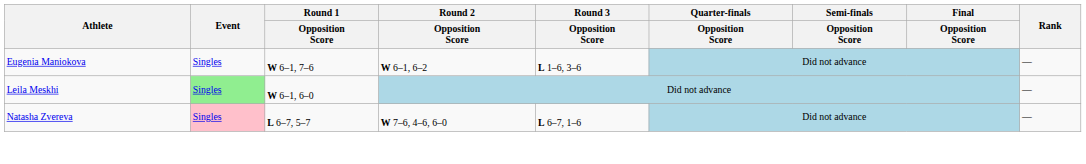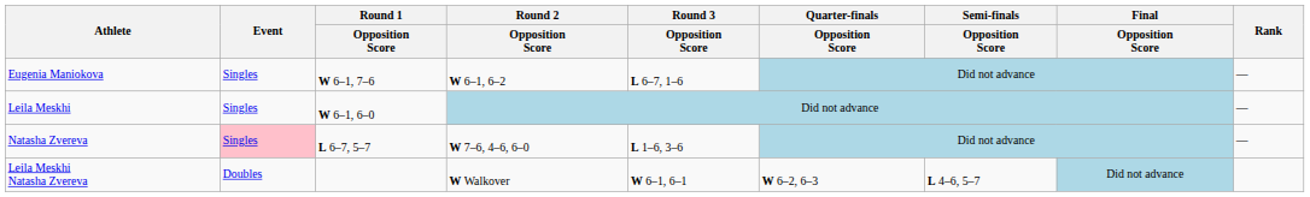Eugenia Maniokova | Round 3 / Opposition Score: L 1–6, 3–6 -> L 6–7, 1–6
Leila Meskhi | Event: lightgreen background -> no background
Natasha Zvereva | Round 3 / Opposition Score: L 6–7, 1–6 -> L 1–6, 3–6
+ row: Leila Meskhi Natasha Zvereva | Doubles | W Walkover | W 6–1, 6–1 | W 6–2, 6–3 | L 4–6, 5–7 | Did not advance
